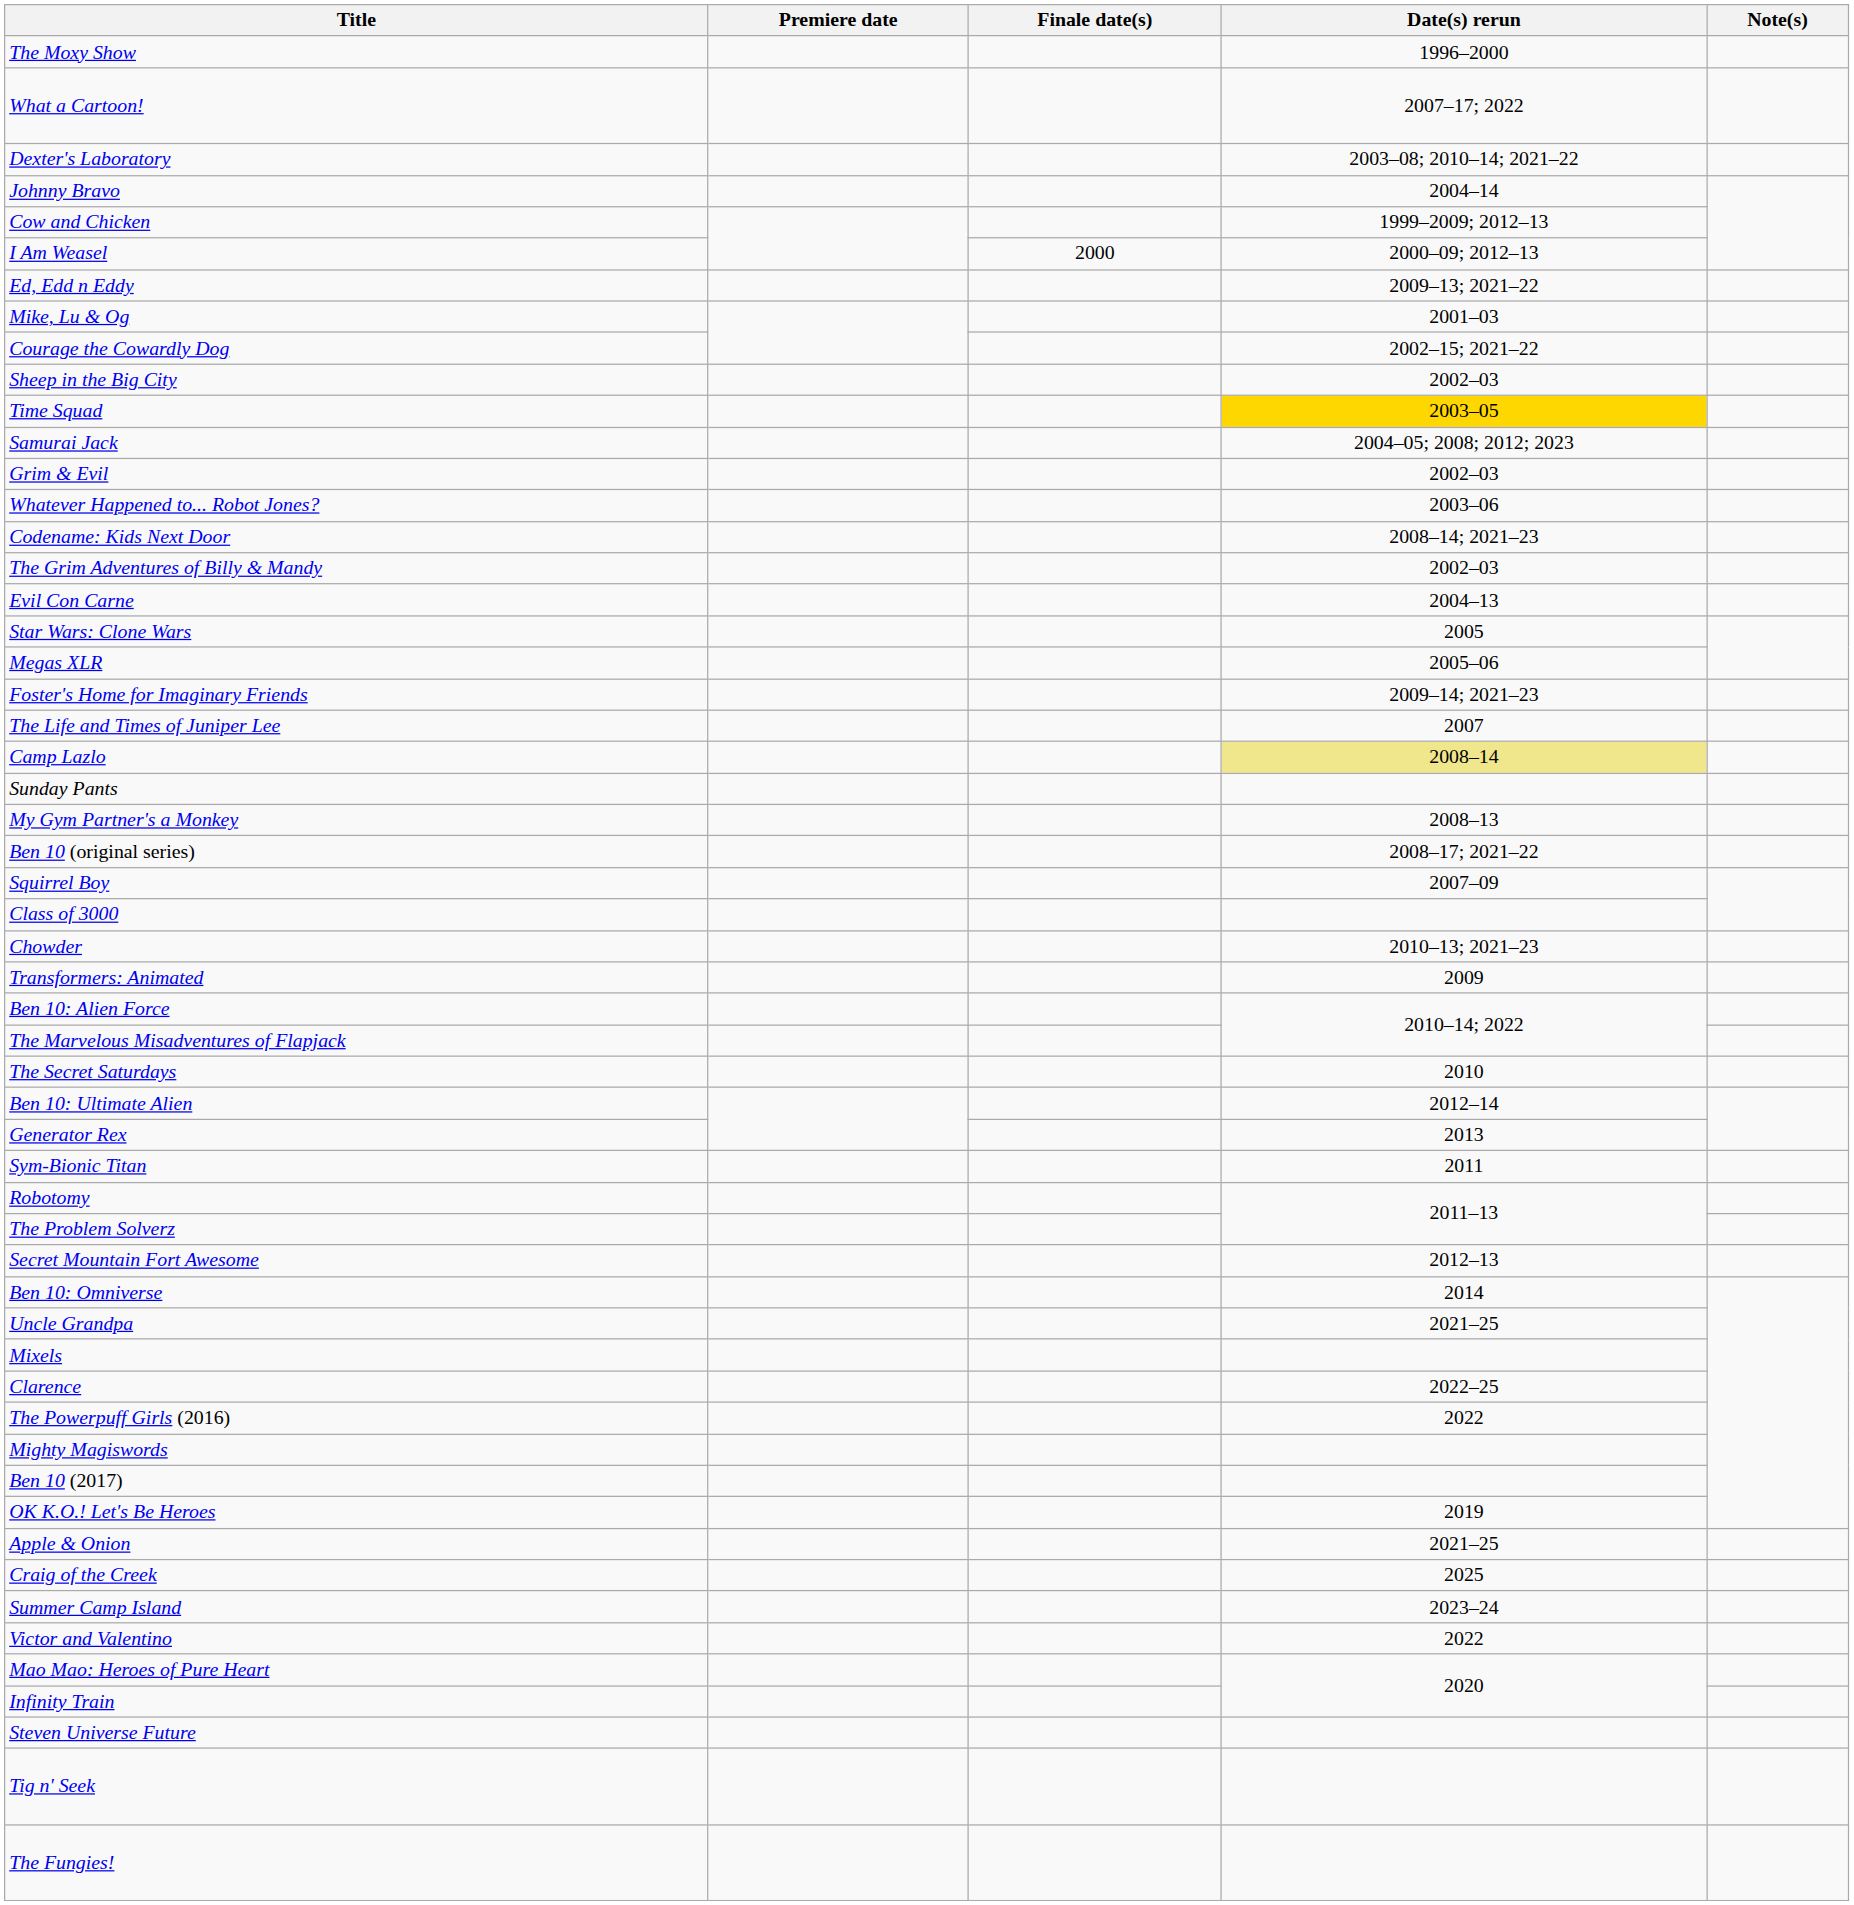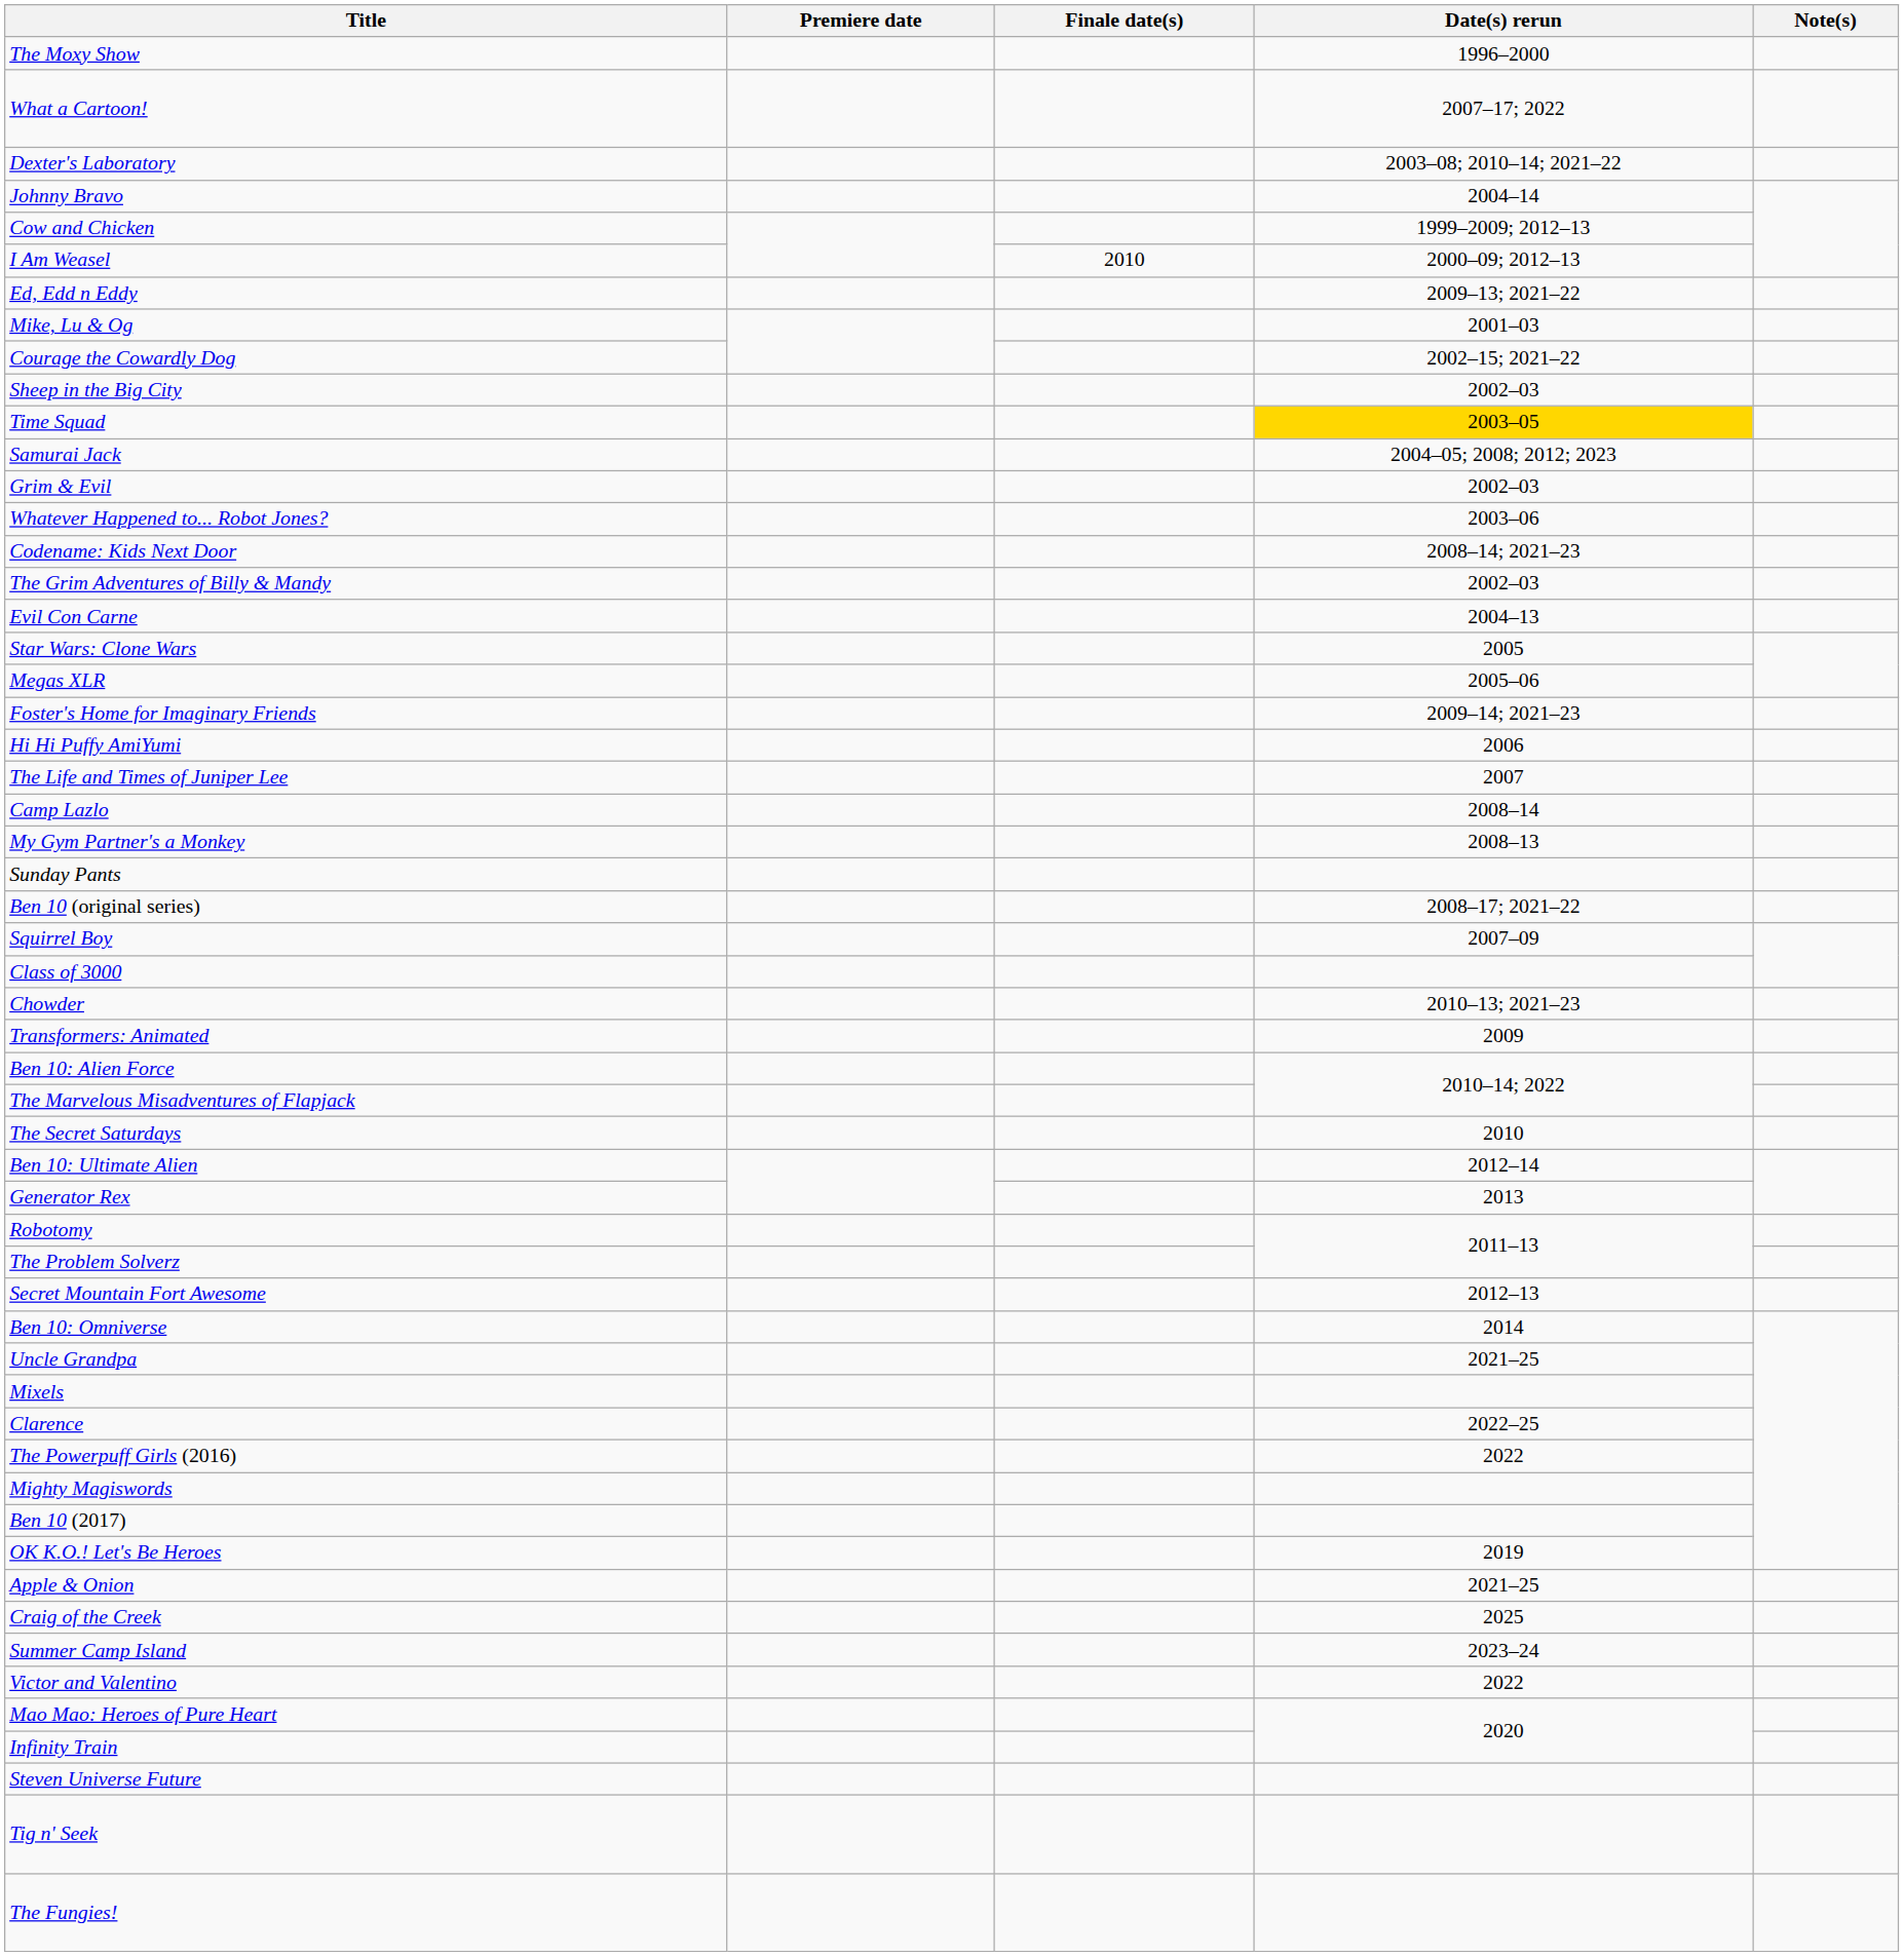I Am Weasel | Finale date(s): 2000 -> 2010
+ row: Hi Hi Puffy AmiYumi | 2006
Camp Lazlo | Date(s) rerun: khaki background -> no background
rows swapped: Sunday Pants <-> My Gym Partner's a Monkey
- row: Sym-Bionic Titan | 2011
